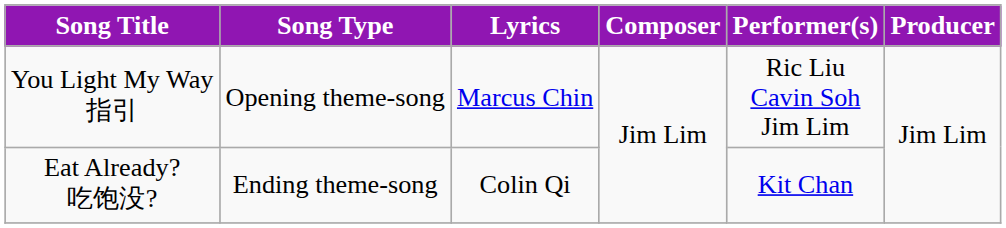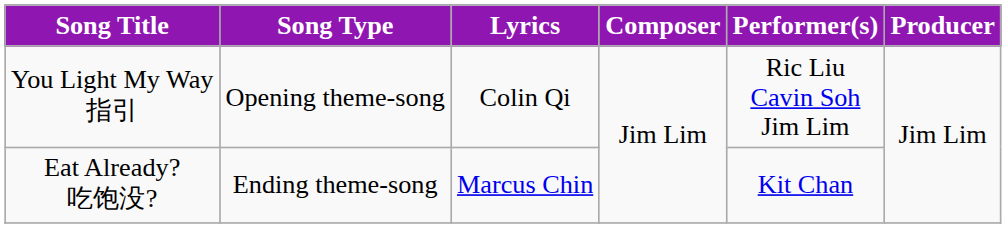You Light My Way 指引 | Lyrics: Marcus Chin -> Colin Qi
Eat Already? 吃饱没? | Lyrics: Colin Qi -> Marcus Chin
